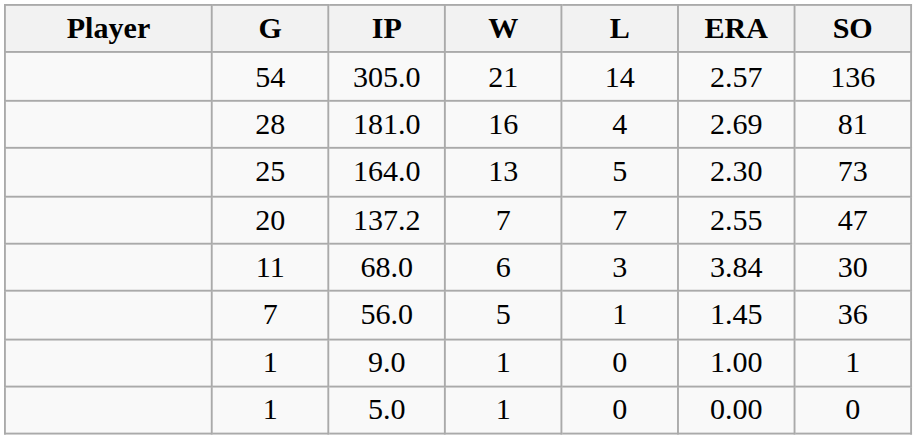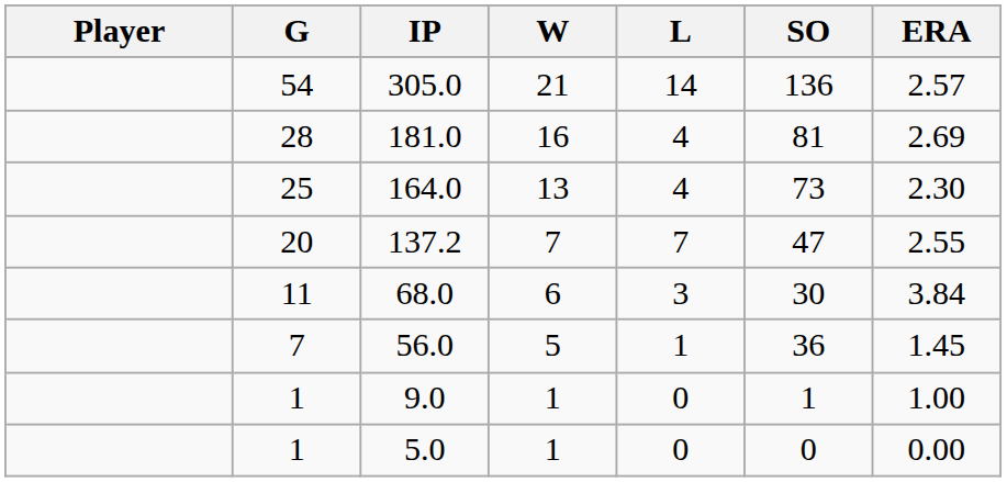columns swapped: ERA <-> SO
164.0 | L: 5 -> 4
